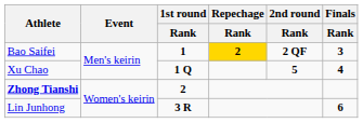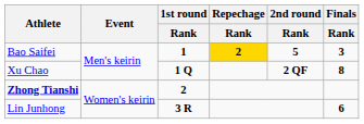Bao Saifei | 2nd round / Rank: 2 QF -> 5
Xu Chao | 2nd round / Rank: 5 -> 2 QF
Xu Chao | Finals / Rank: 4 -> 8
